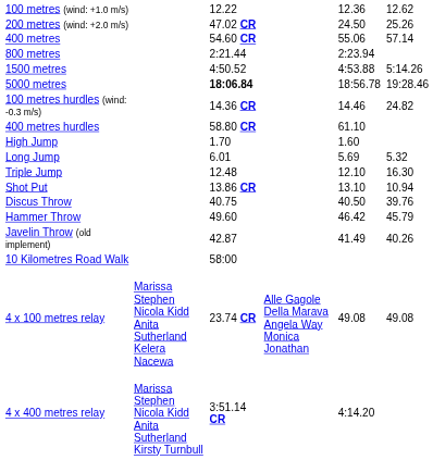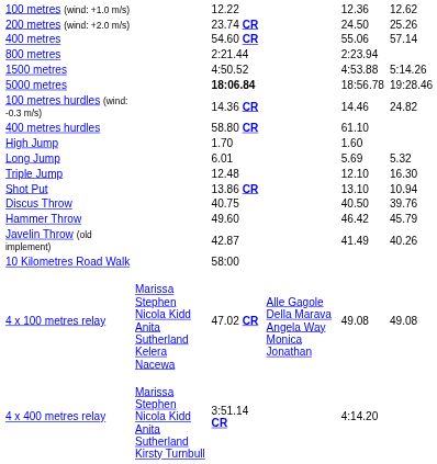200 metres (wind: +2.0 m/s) | column 3: 47.02 CR -> 23.74 CR
4 x 100 metres relay | column 3: 23.74 CR -> 47.02 CR
